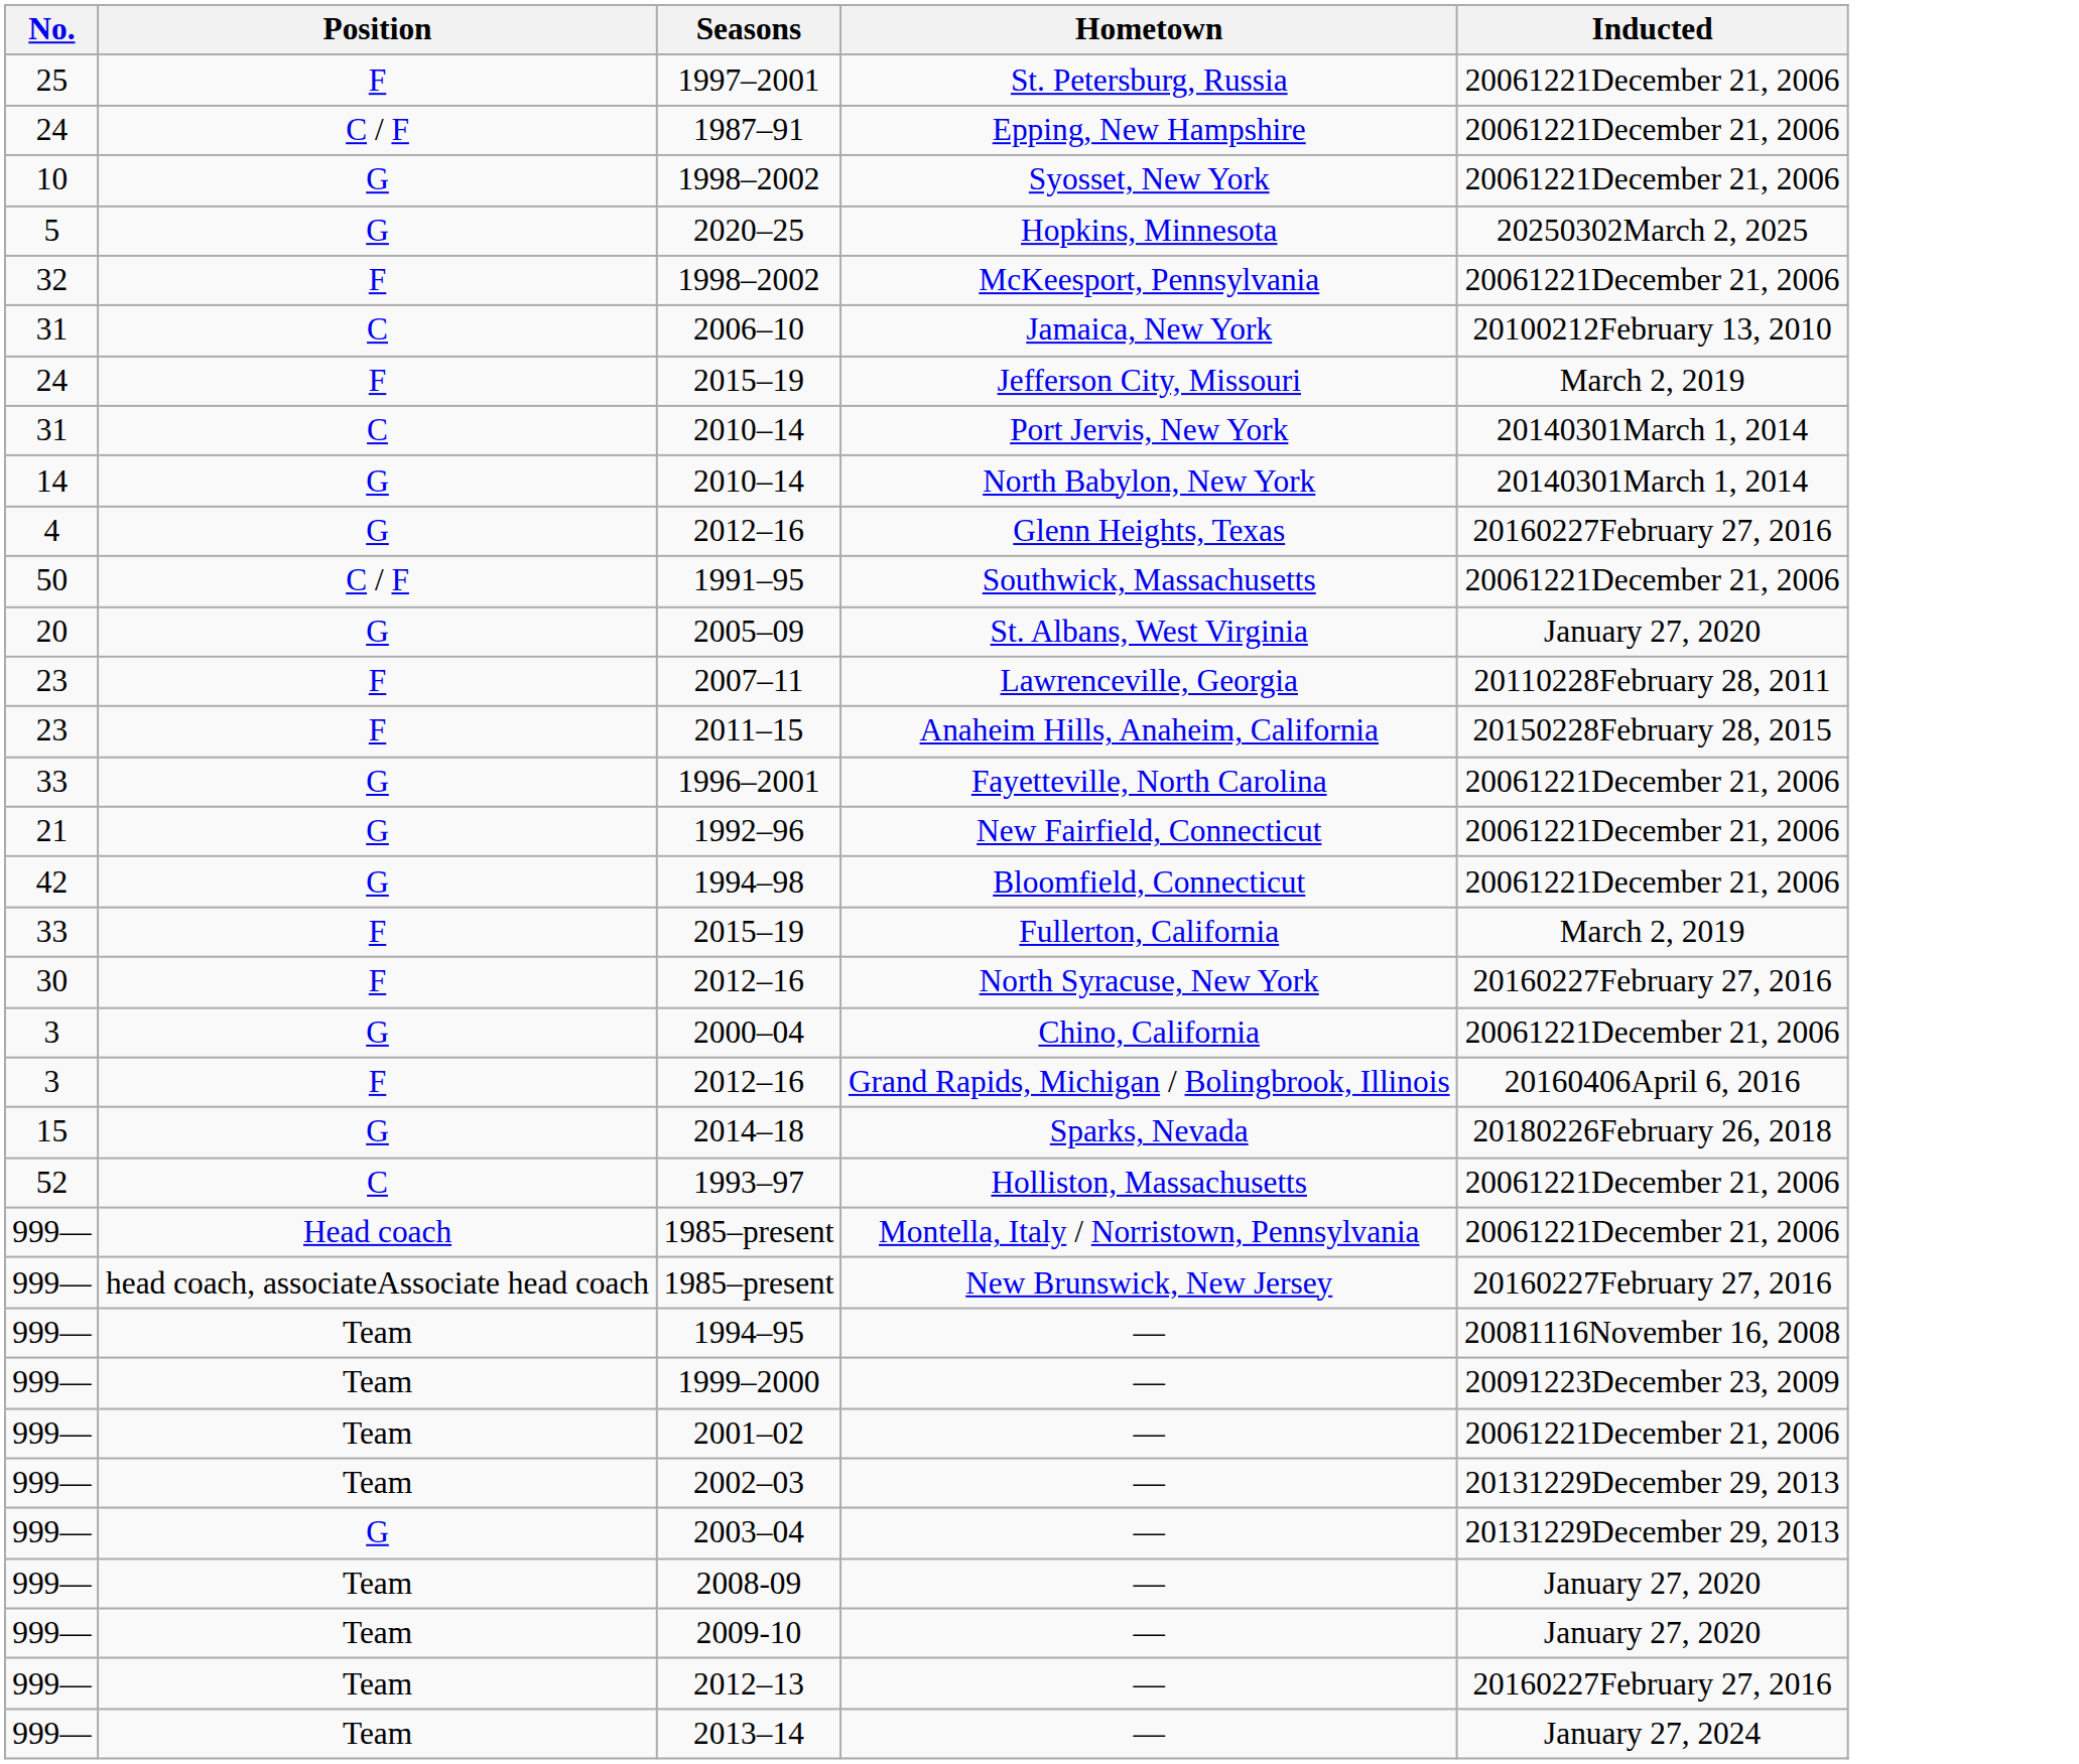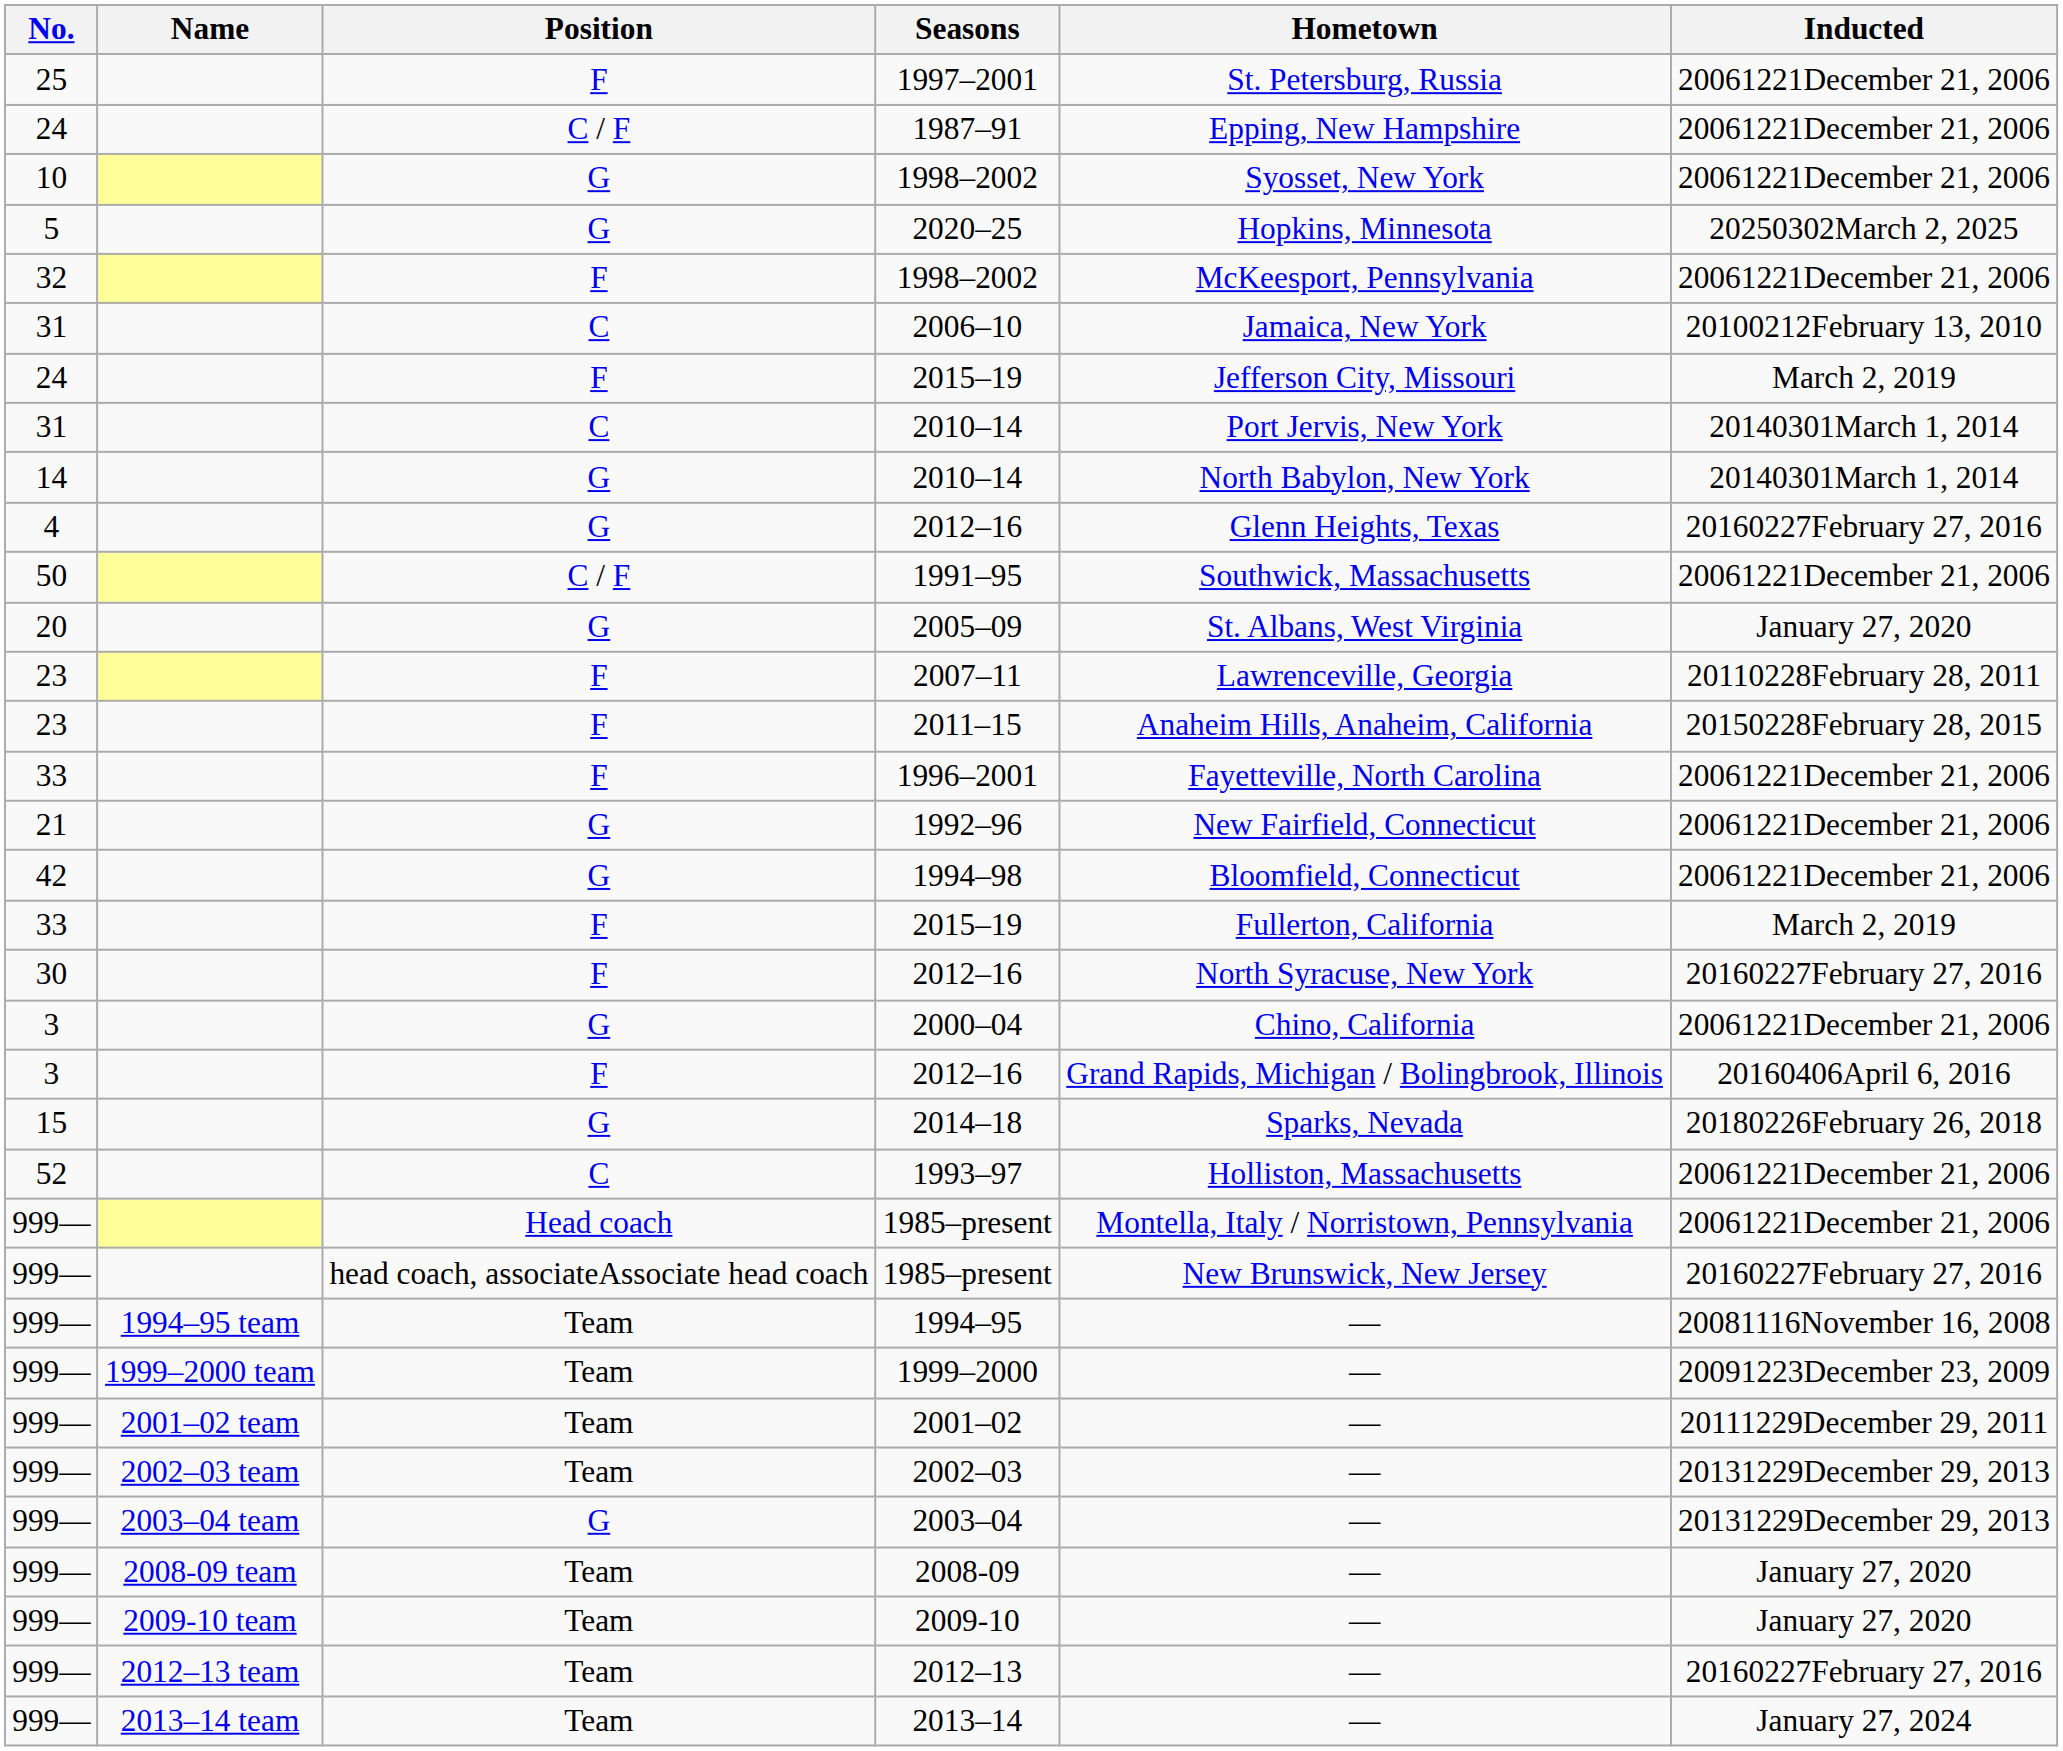+ column: Name | 1994–95 team | 1999–2000 team | 2001–02 team | 2002–03 team | 2003–04 team | 2008-09 team | 2009-10 team | 2012–13 team | 2013–14 team
1996–2001 | Position: G -> F
2001–02 | Inducted: 20061221December 21, 2006 -> 20111229December 29, 2011
